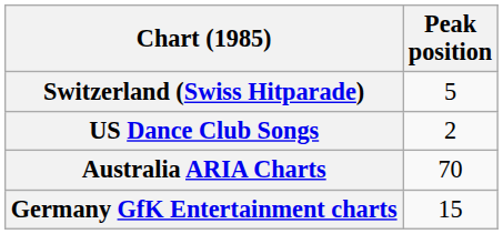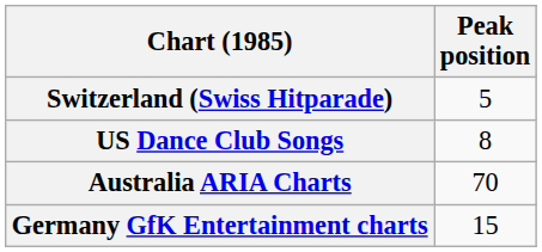US Dance Club Songs | Peak position: 2 -> 8
